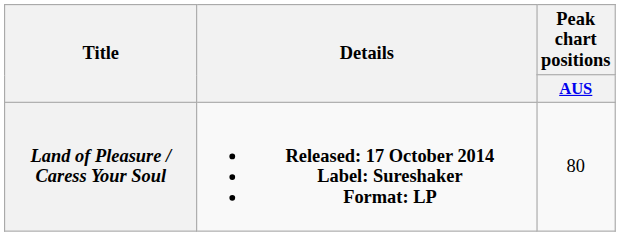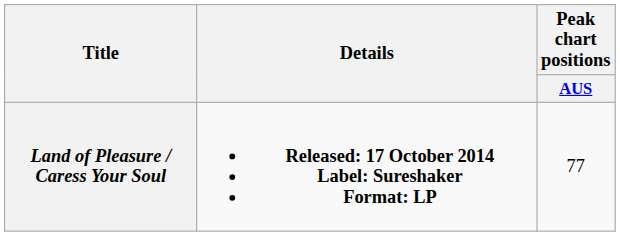Land of Pleasure / Caress Your Soul | Peak chart positions / AUS: 80 -> 77
